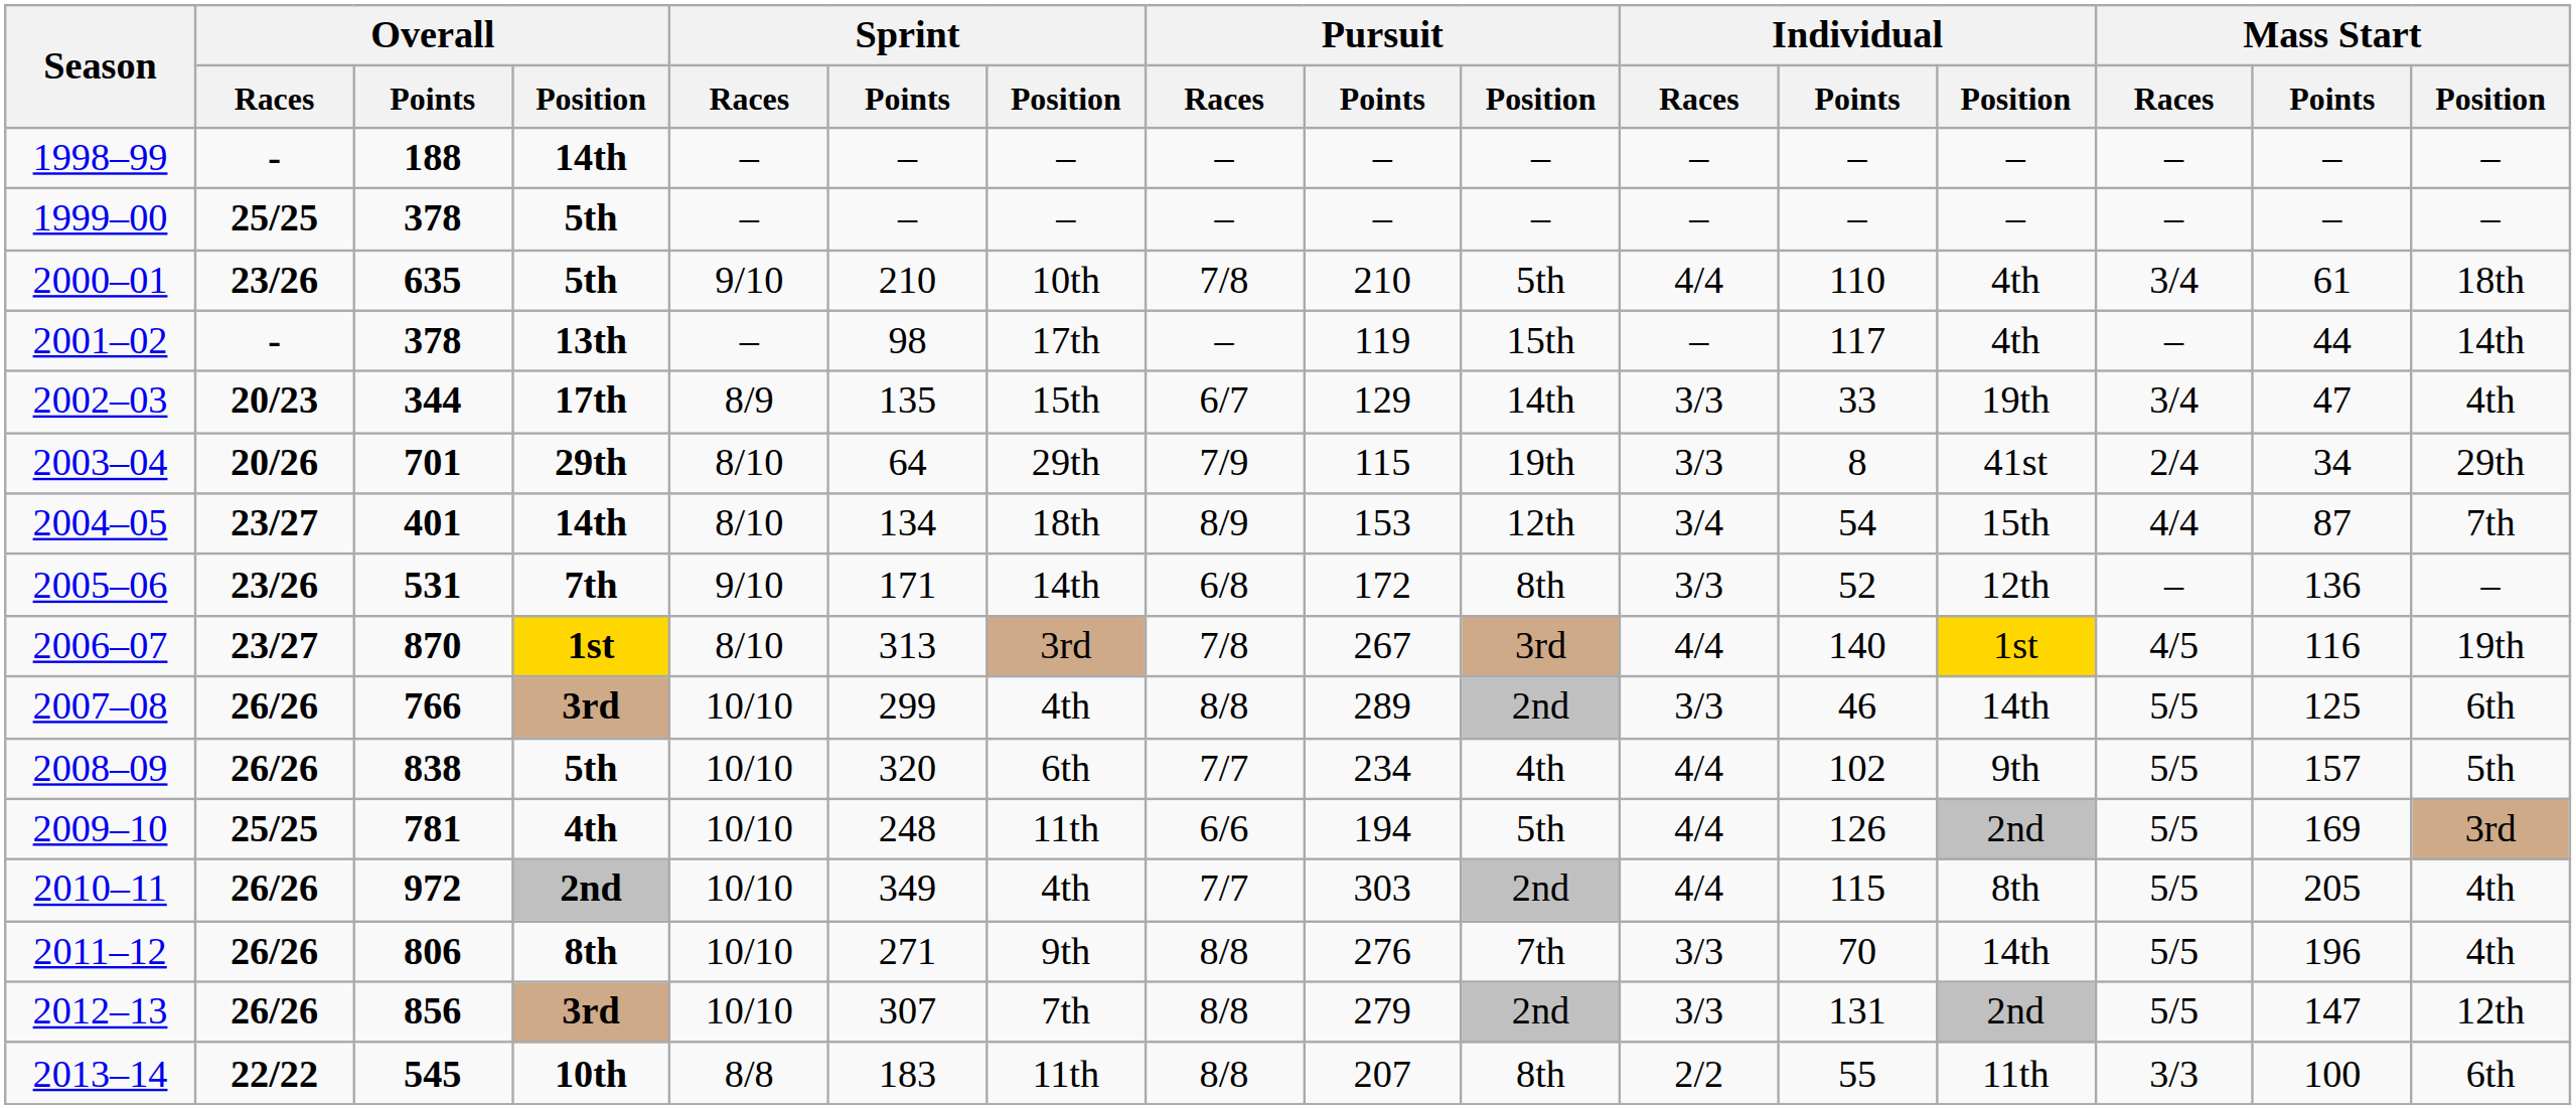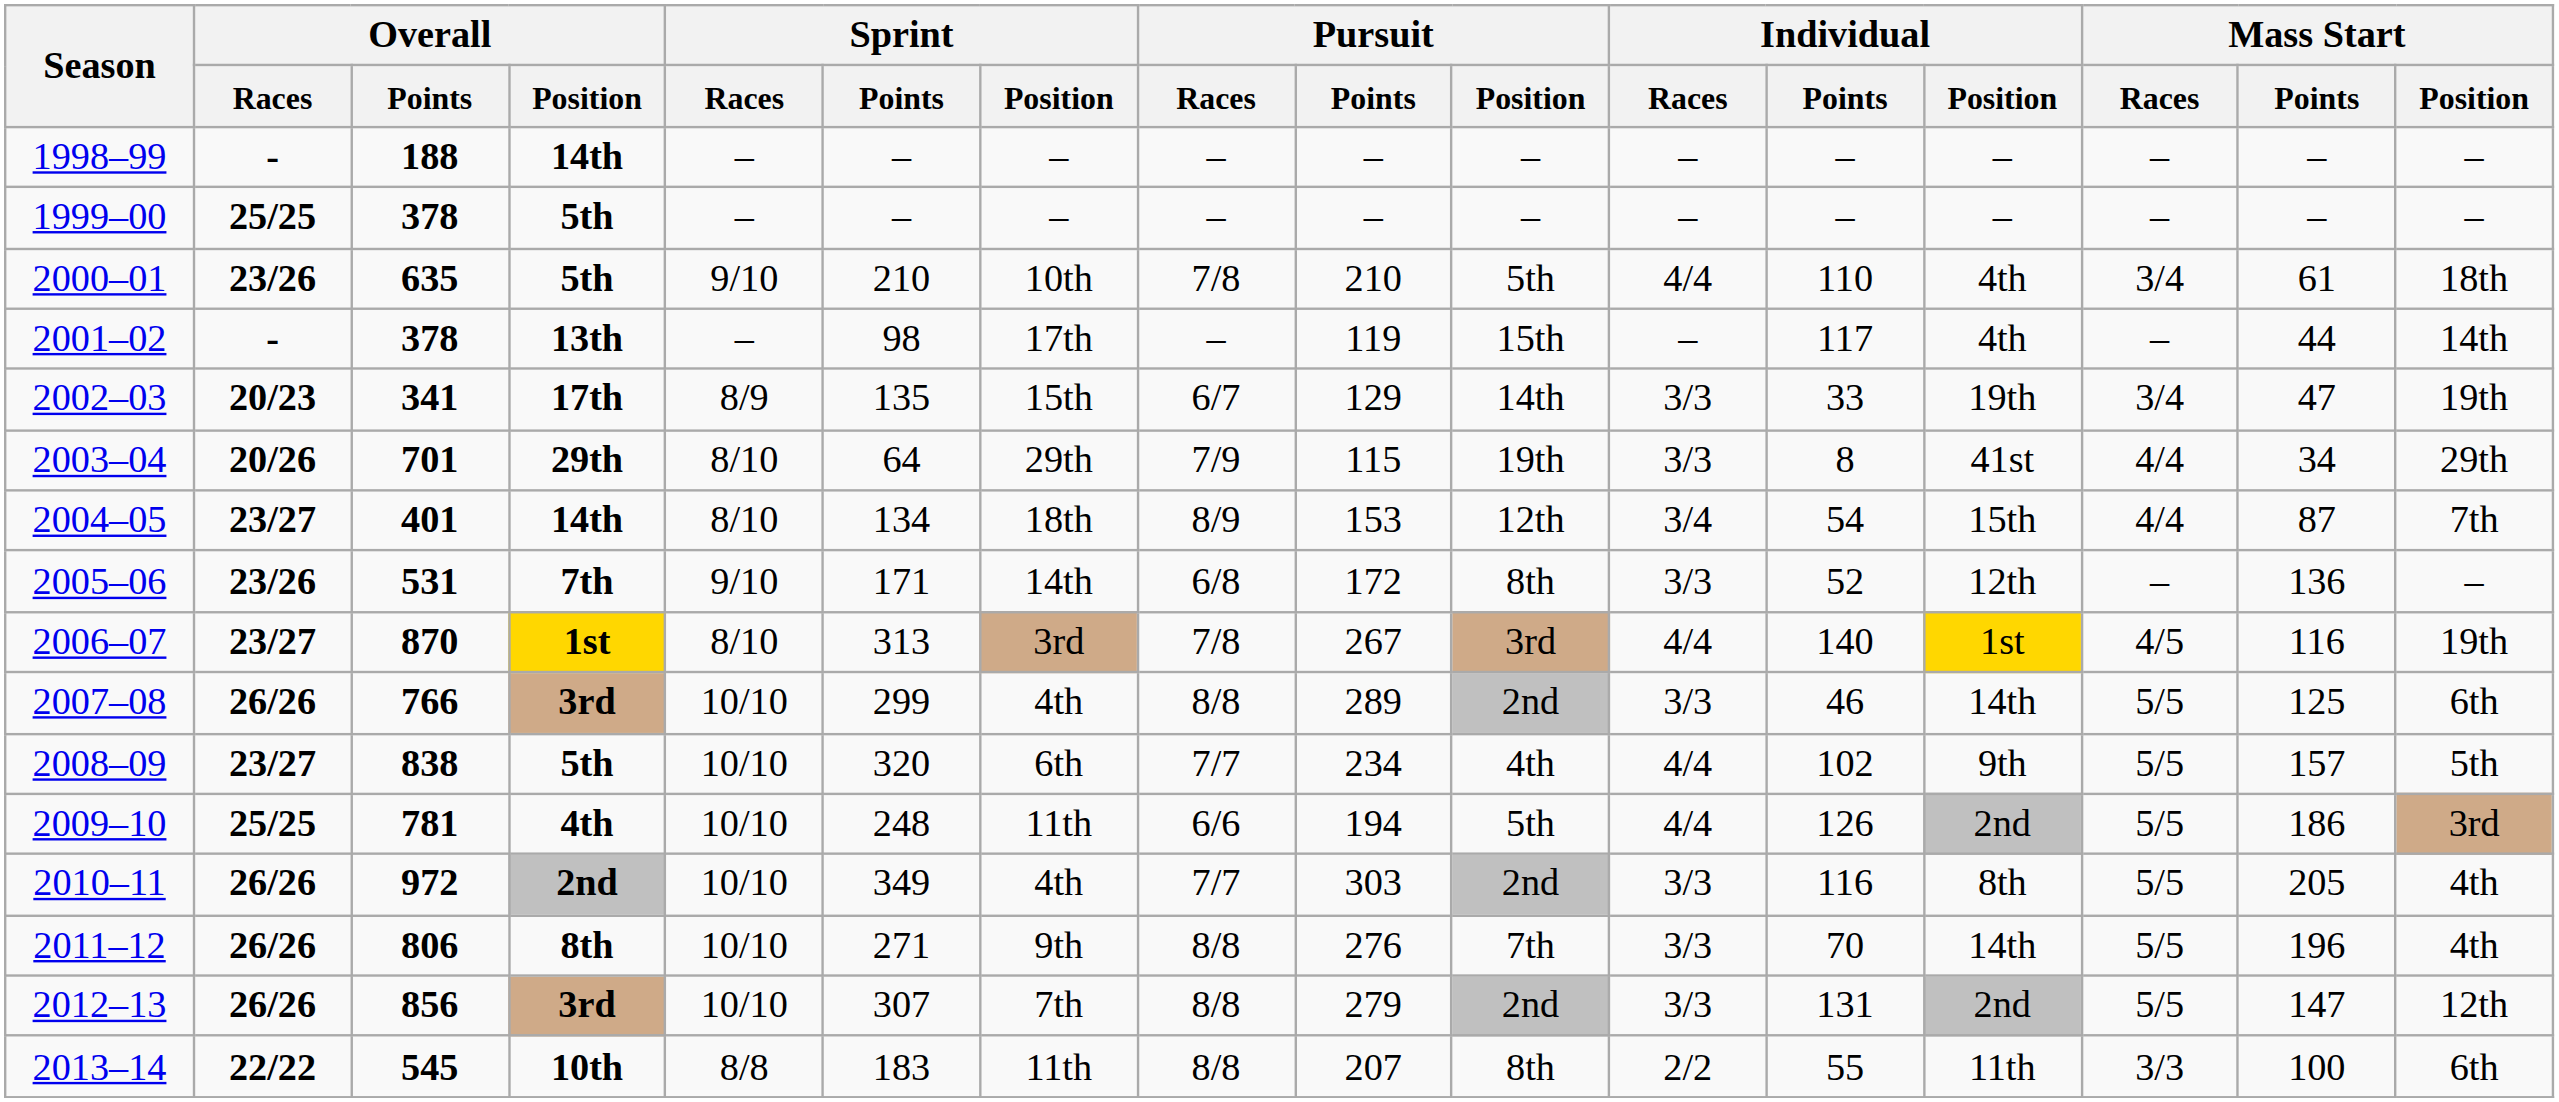2002–03 | Overall / Points: 344 -> 341
2002–03 | Mass Start / Position: 4th -> 19th
2003–04 | Mass Start / Races: 2/4 -> 4/4
2008–09 | Overall / Races: 26/26 -> 23/27
2009–10 | Mass Start / Points: 169 -> 186
2010–11 | Individual / Races: 4/4 -> 3/3
2010–11 | Individual / Points: 115 -> 116
